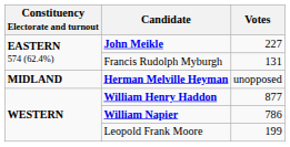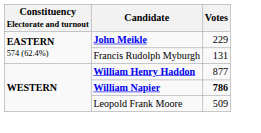John Meikle | Votes: 227 -> 229
- row: MIDLAND | Herman Melville Heyman | unopposed
William Napier | Votes: normal -> bold
Leopold Frank Moore | Votes: 199 -> 509
